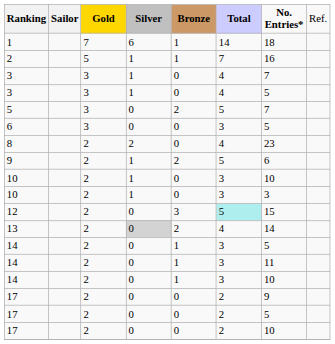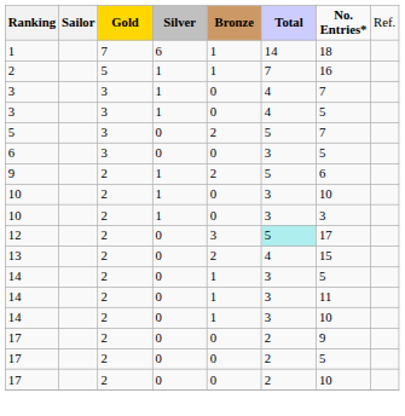- row: 8 | 2 | 2 | 0 | 4 | 23
12 | column 7: 15 -> 17
13 | column 4: lightgrey background -> no background
13 | column 7: 14 -> 15
